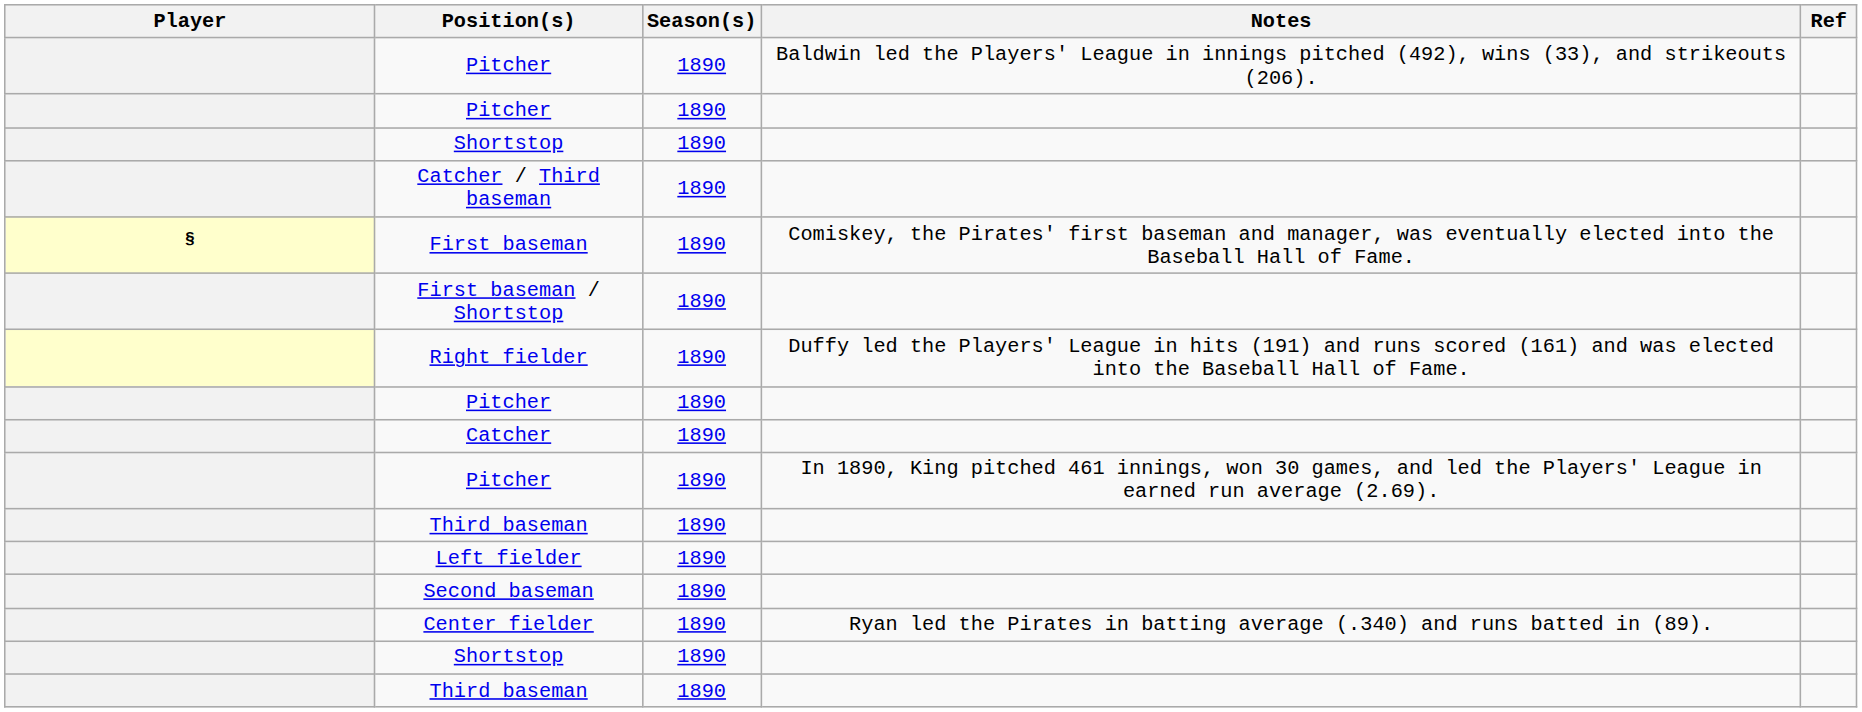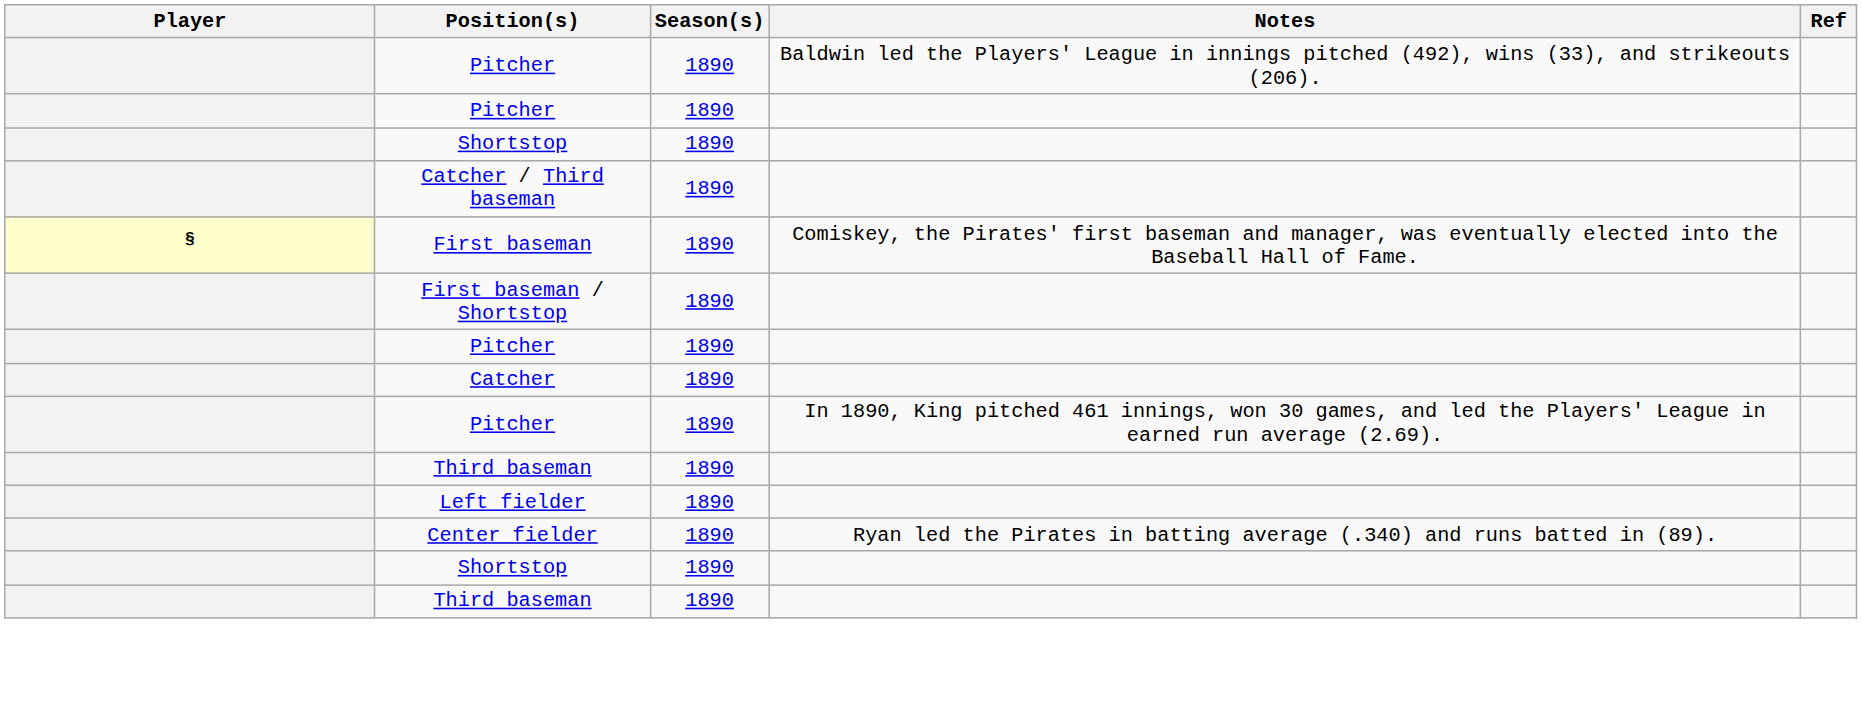- row: Right fielder | 1890 | Duffy led the Players' League in hits (191) and runs scored (161) and was elected into the Baseball Hall of Fame.
- row: Second baseman | 1890
